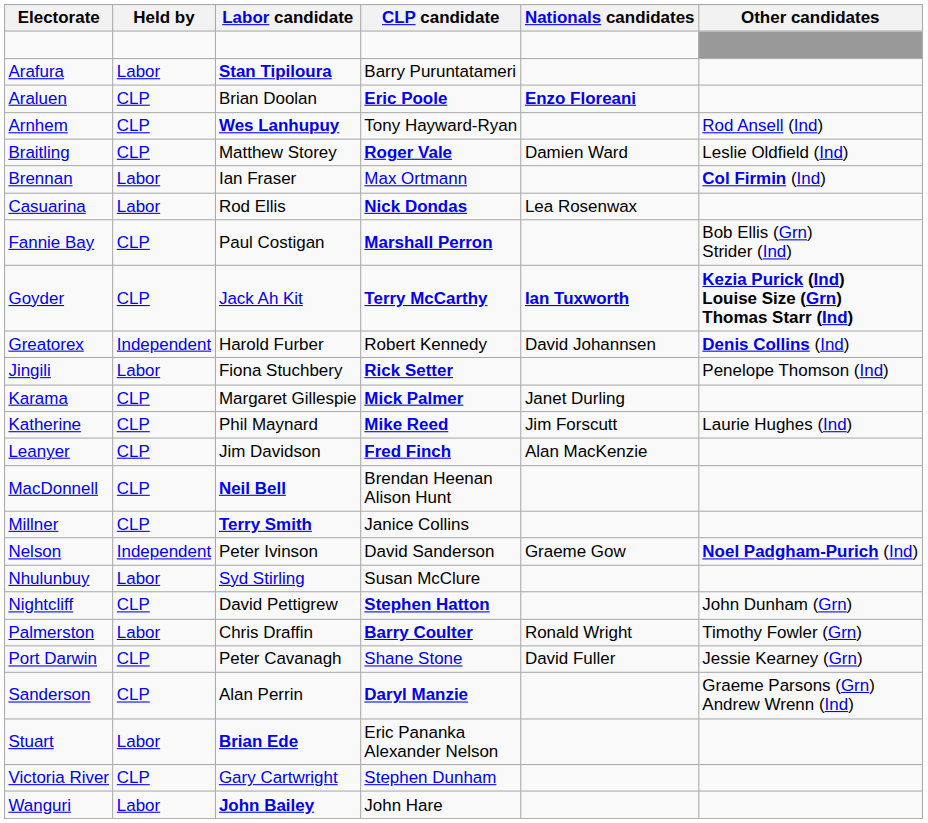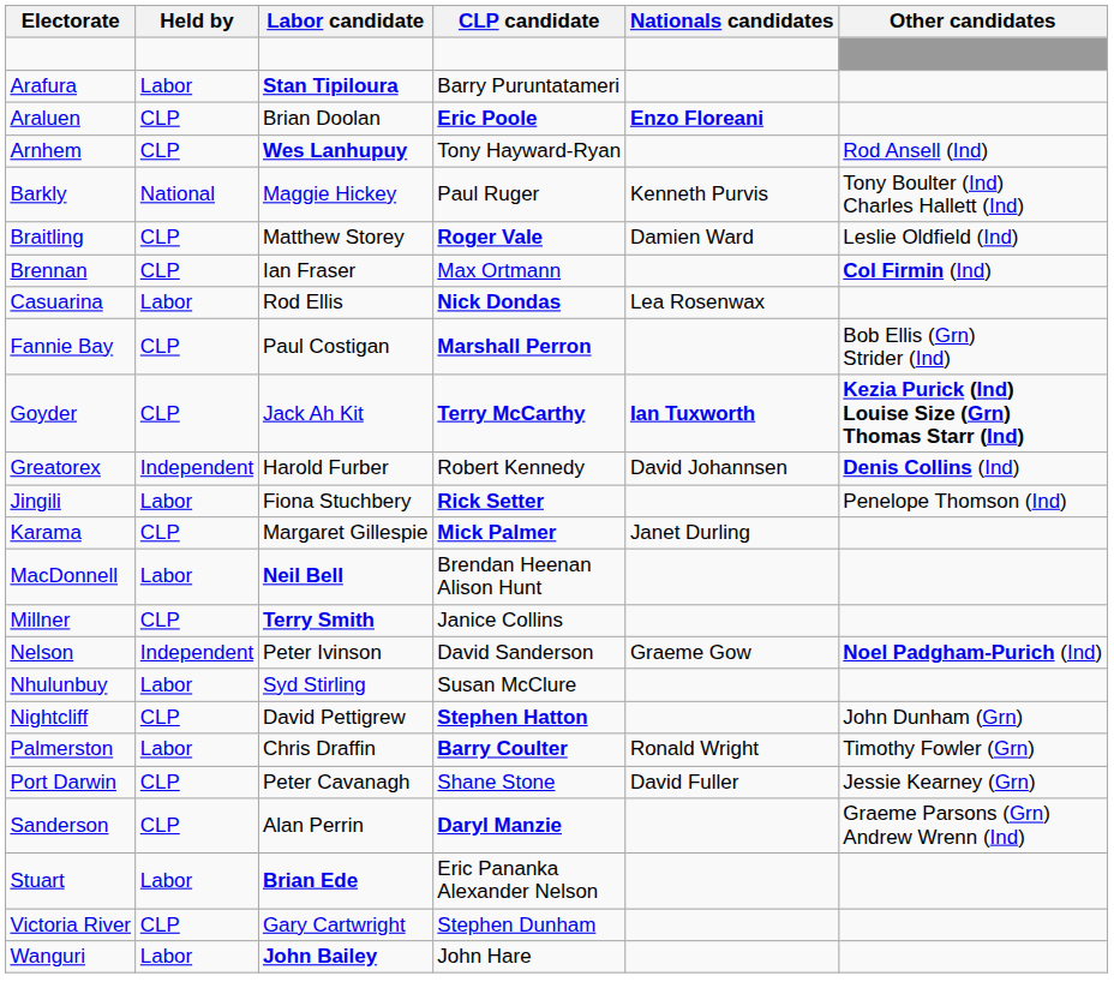+ row: Barkly | National | Maggie Hickey | Paul Ruger | Kenneth Purvis | Tony Boulter (Ind) Charles Hallett (Ind)
Brennan | Held by: Labor -> CLP
- row: Katherine | CLP | Phil Maynard | Mike Reed | Jim Forscutt | Laurie Hughes (Ind)
- row: Leanyer | CLP | Jim Davidson | Fred Finch | Alan MacKenzie
MacDonnell | Held by: CLP -> Labor
